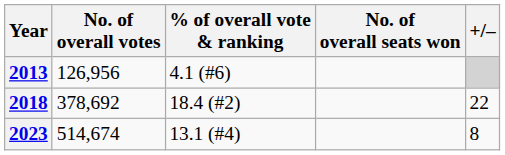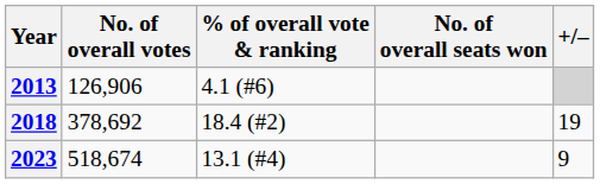2013 | No. of overall votes: 126,956 -> 126,906
2018 | +/–: 22 -> 19
2023 | No. of overall votes: 514,674 -> 518,674
2023 | +/–: 8 -> 9
